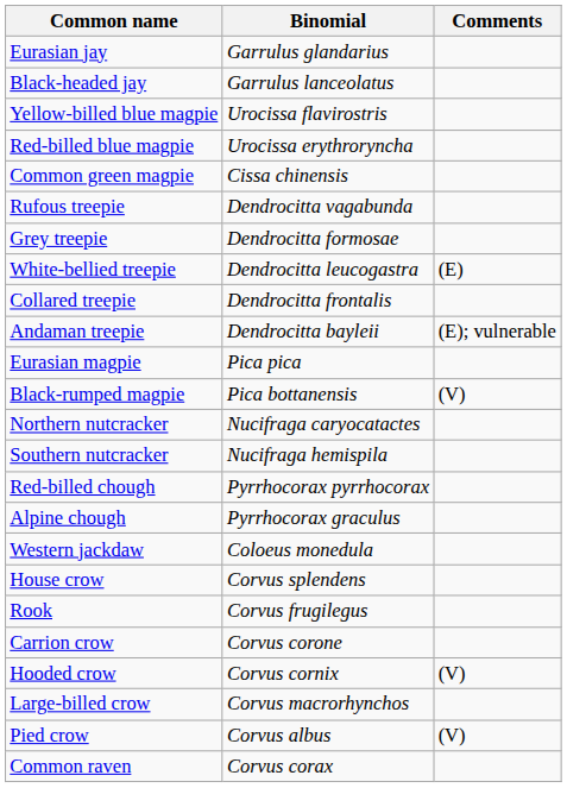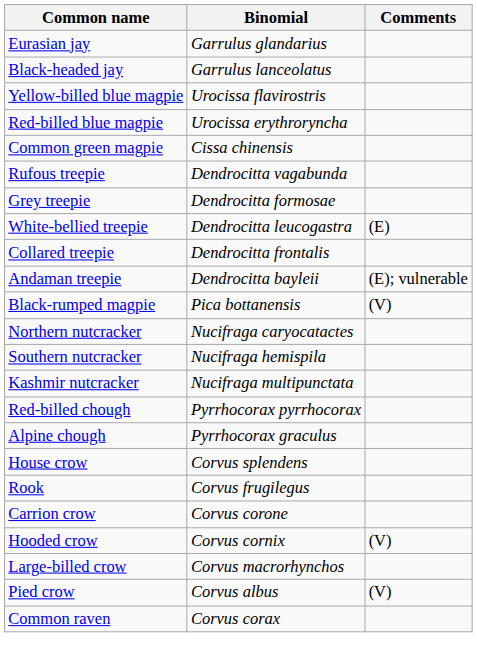- row: Eurasian magpie | Pica pica
+ row: Kashmir nutcracker | Nucifraga multipunctata
- row: Western jackdaw | Coloeus monedula
